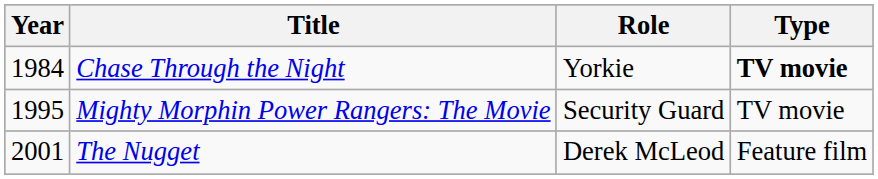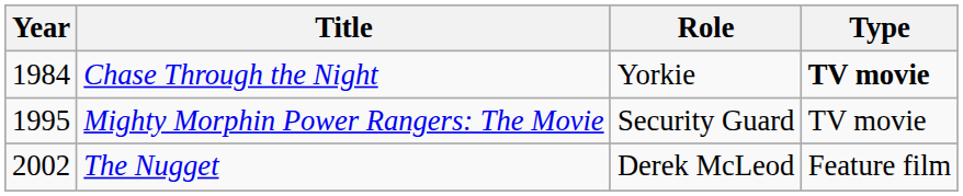The Nugget | Year: 2001 -> 2002
